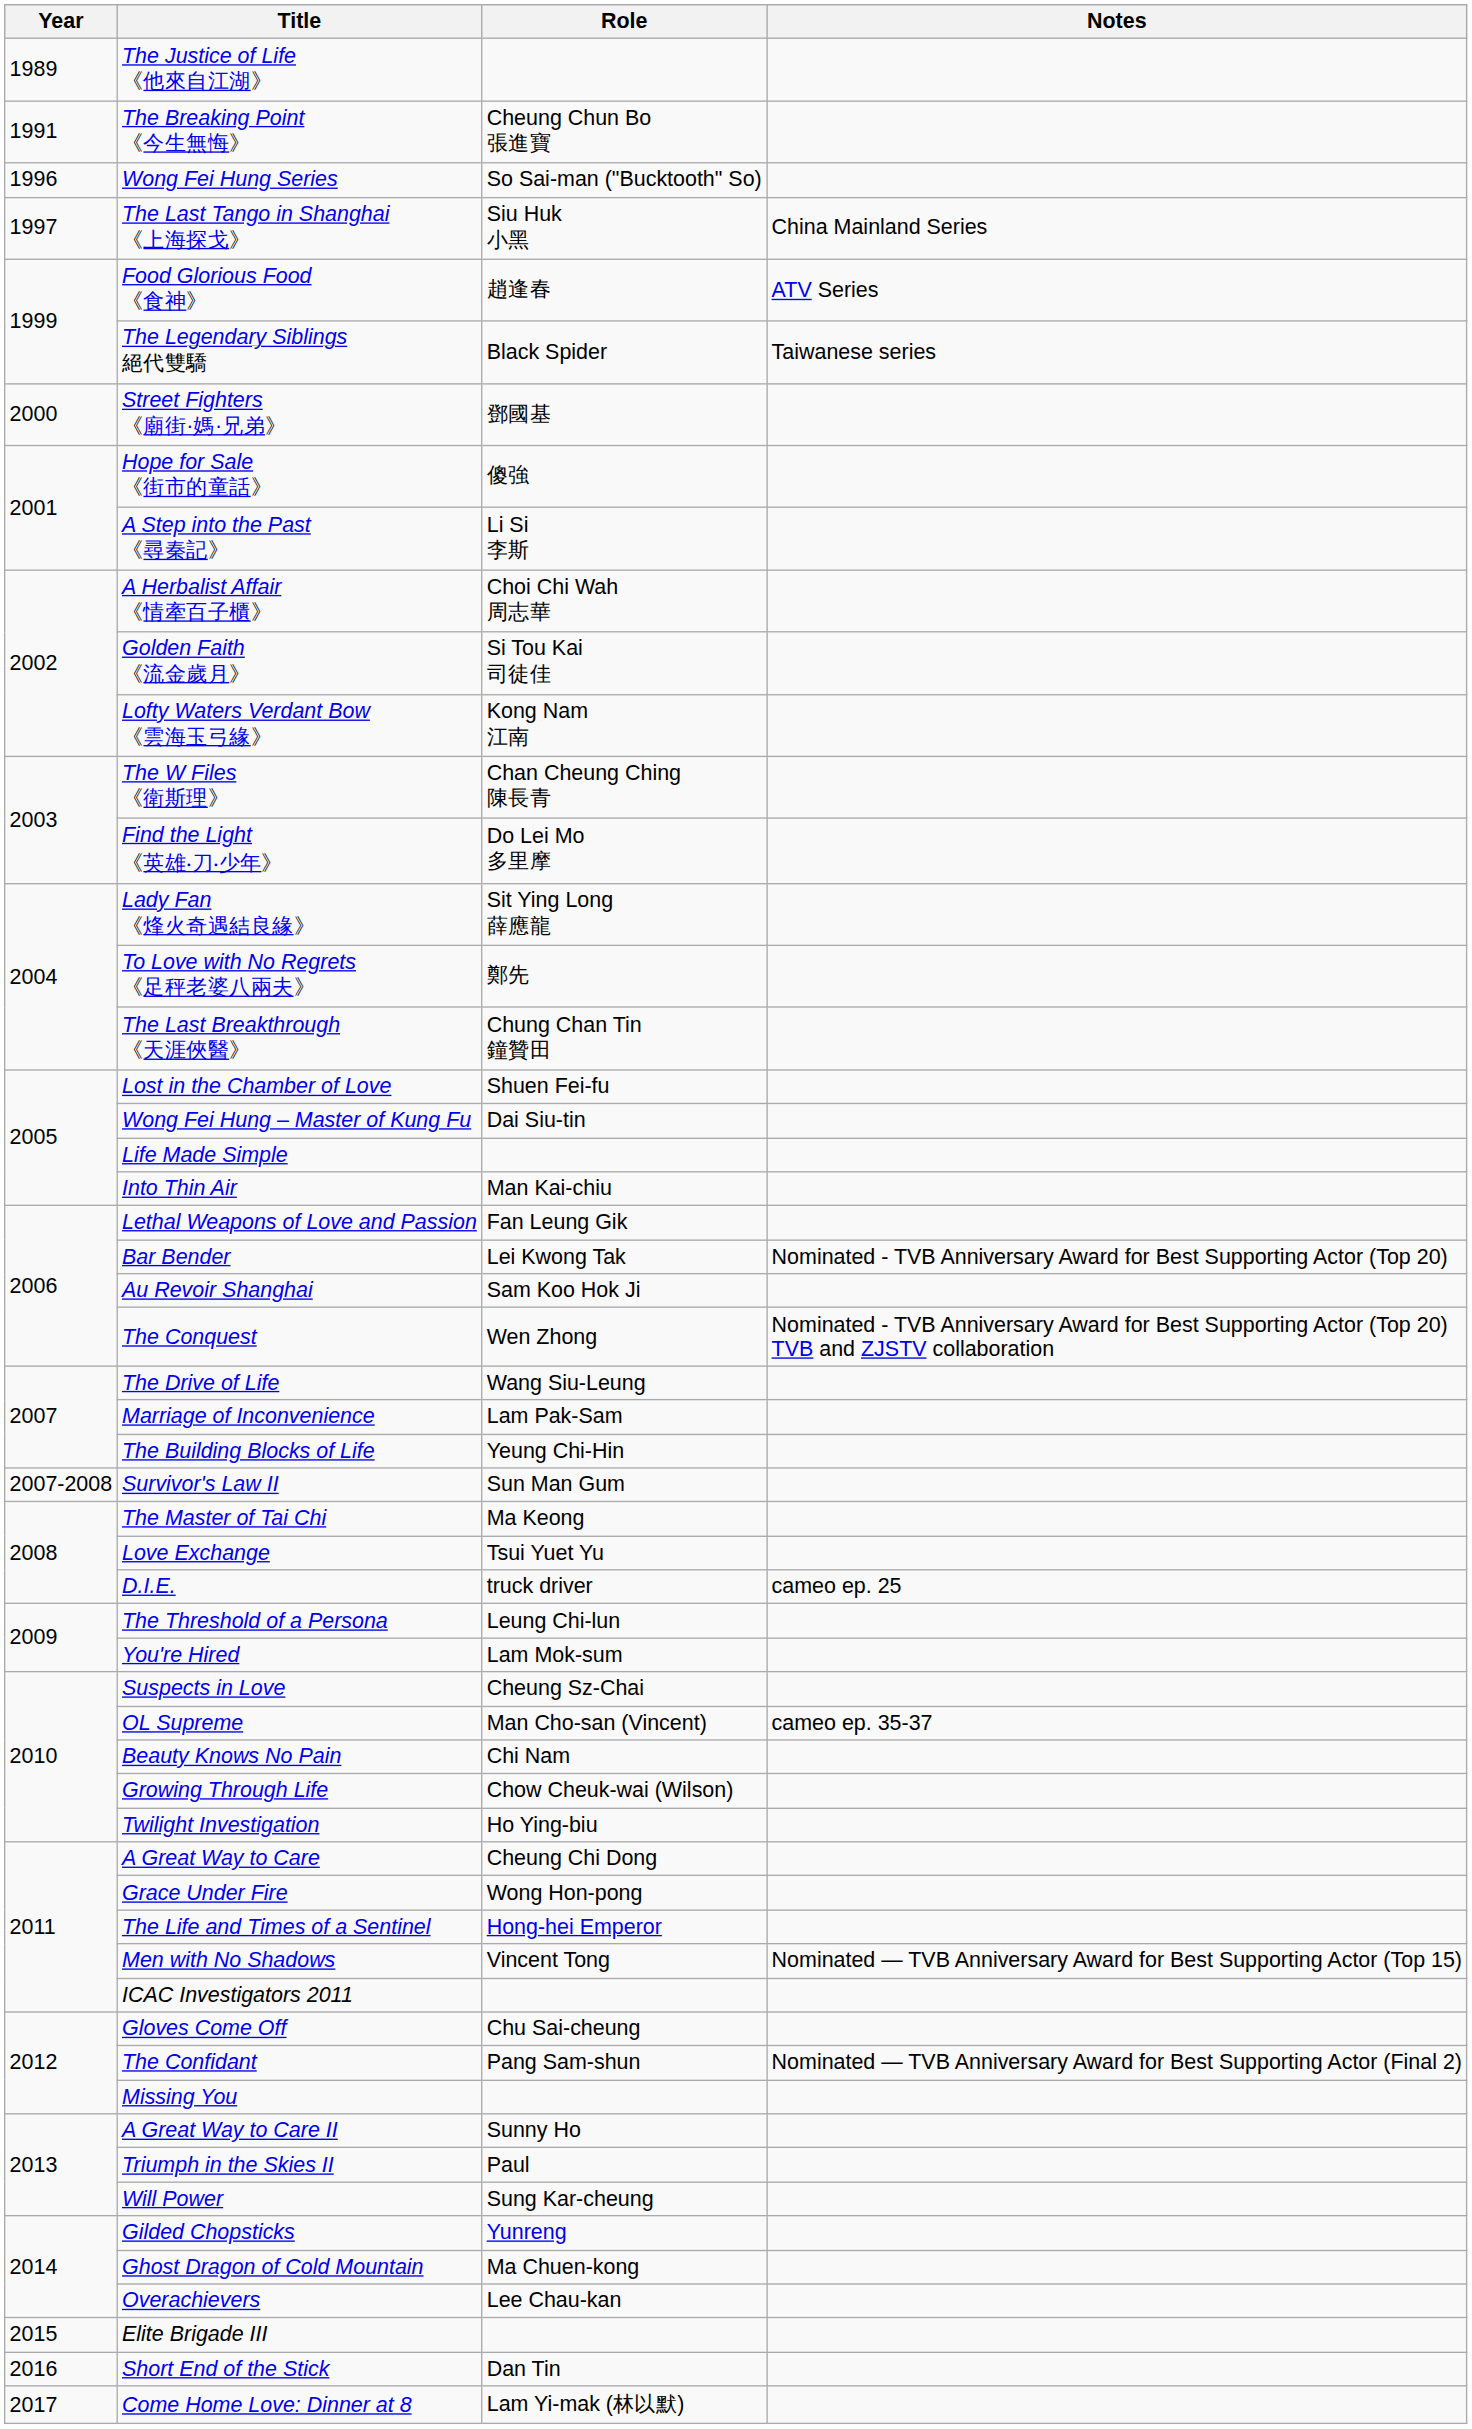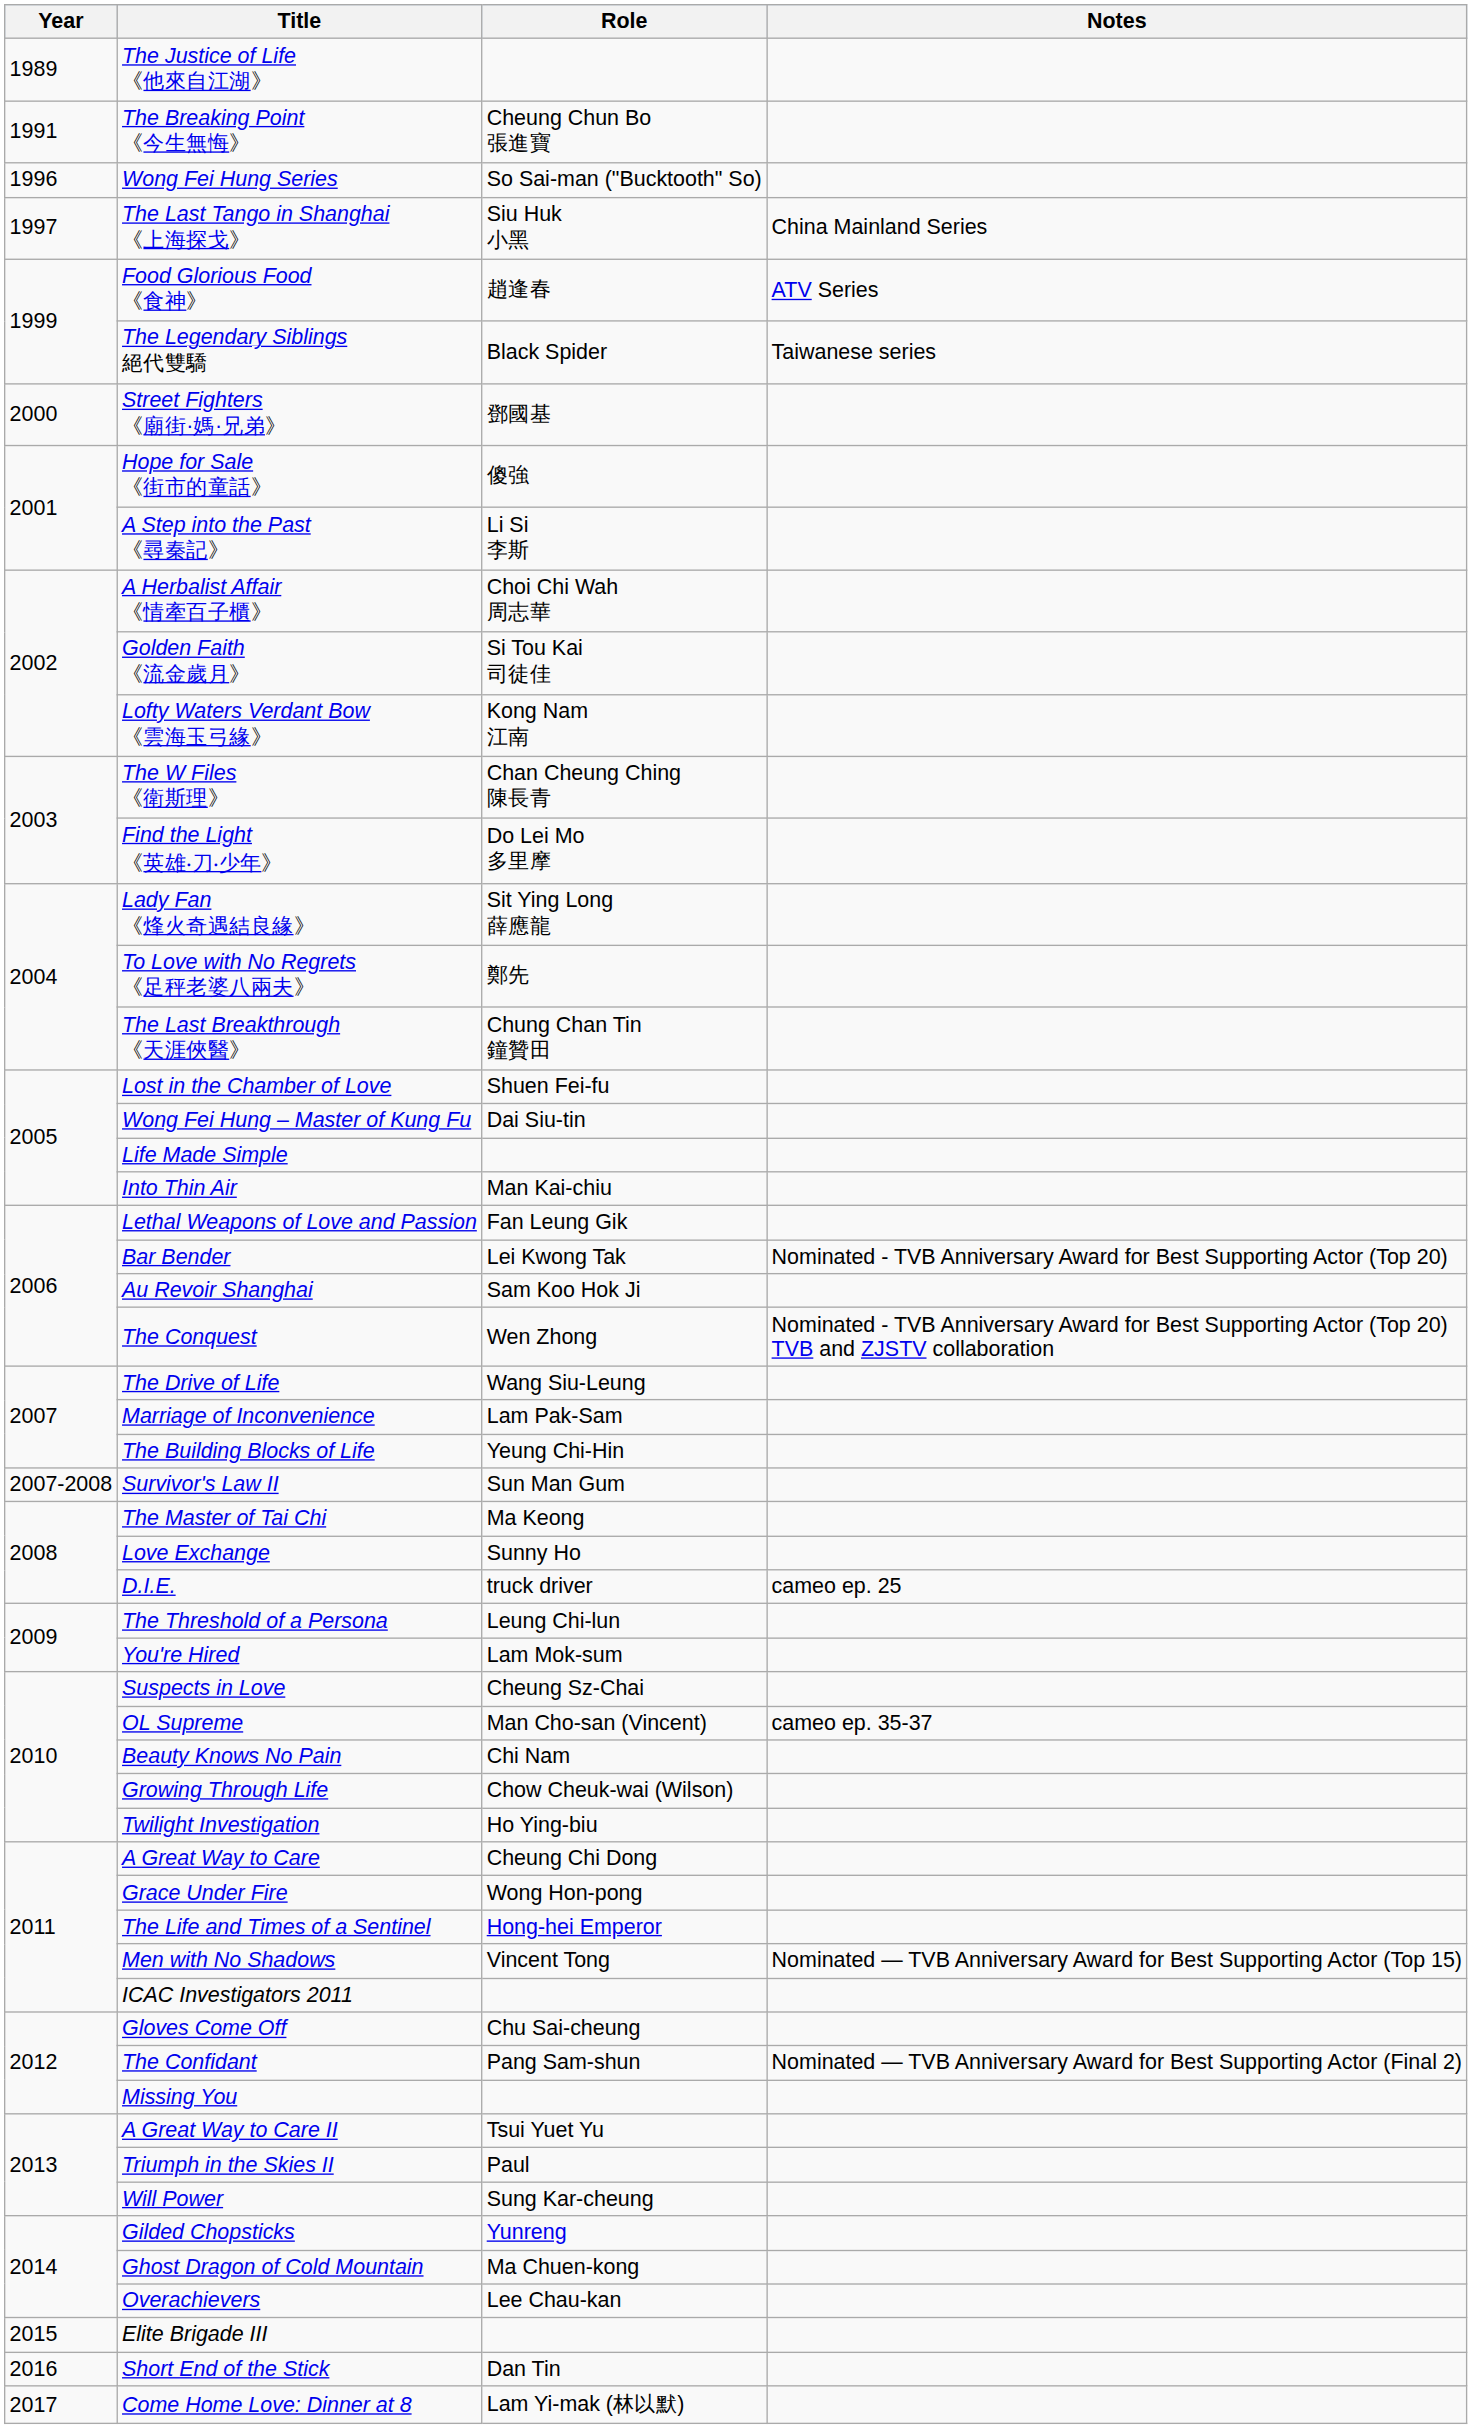Love Exchange | Role: Tsui Yuet Yu -> Sunny Ho
A Great Way to Care II | Role: Sunny Ho -> Tsui Yuet Yu
